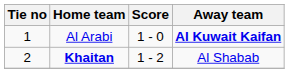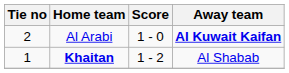Al Arabi | Tie no: 1 -> 2
Khaitan | Tie no: 2 -> 1
